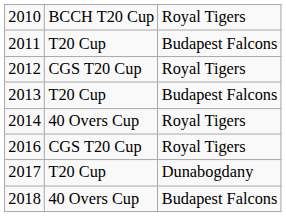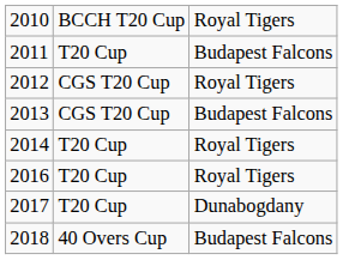2013 | column 2: T20 Cup -> CGS T20 Cup
2014 | column 2: 40 Overs Cup -> T20 Cup
2016 | column 2: CGS T20 Cup -> T20 Cup
